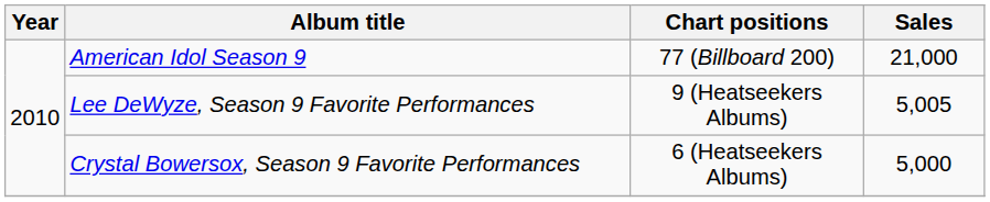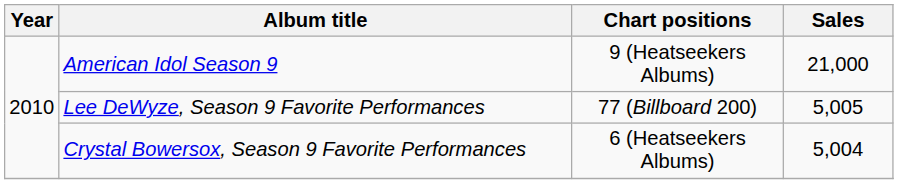American Idol Season 9 | Chart positions: 77 (Billboard 200) -> 9 (Heatseekers Albums)
Lee DeWyze, Season 9 Favorite Performances | Chart positions: 9 (Heatseekers Albums) -> 77 (Billboard 200)
Crystal Bowersox, Season 9 Favorite Performances | Sales: 5,000 -> 5,004
